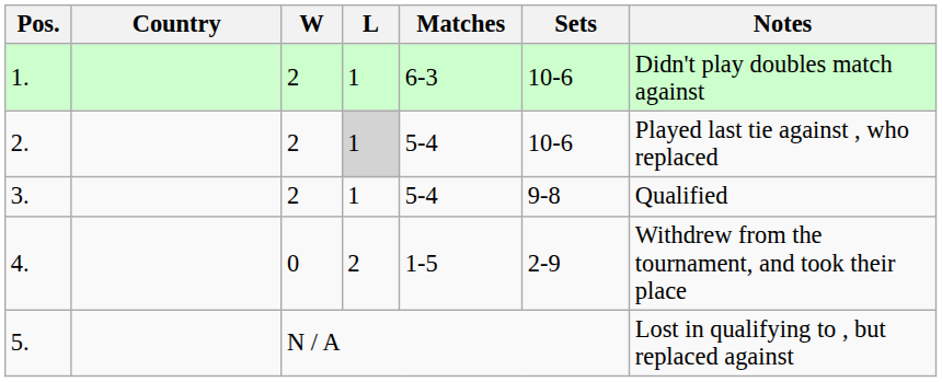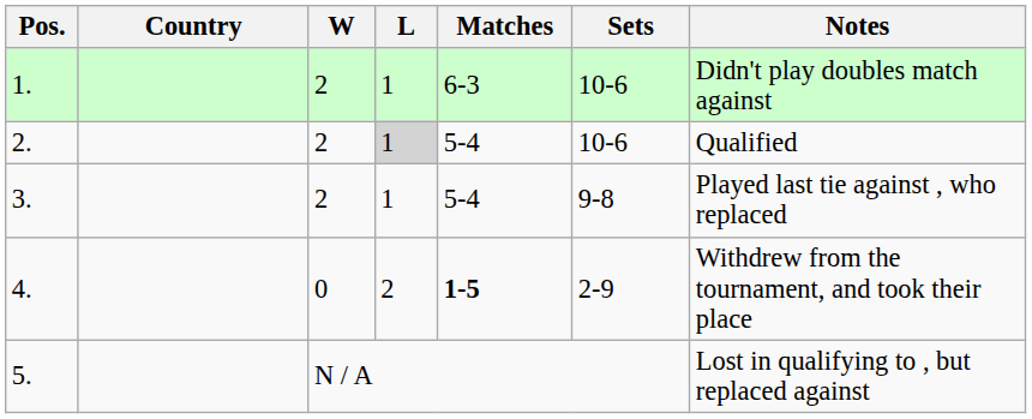2. | Notes: Played last tie against , who replaced -> Qualified
3. | Notes: Qualified -> Played last tie against , who replaced
4. | Matches: normal -> bold
